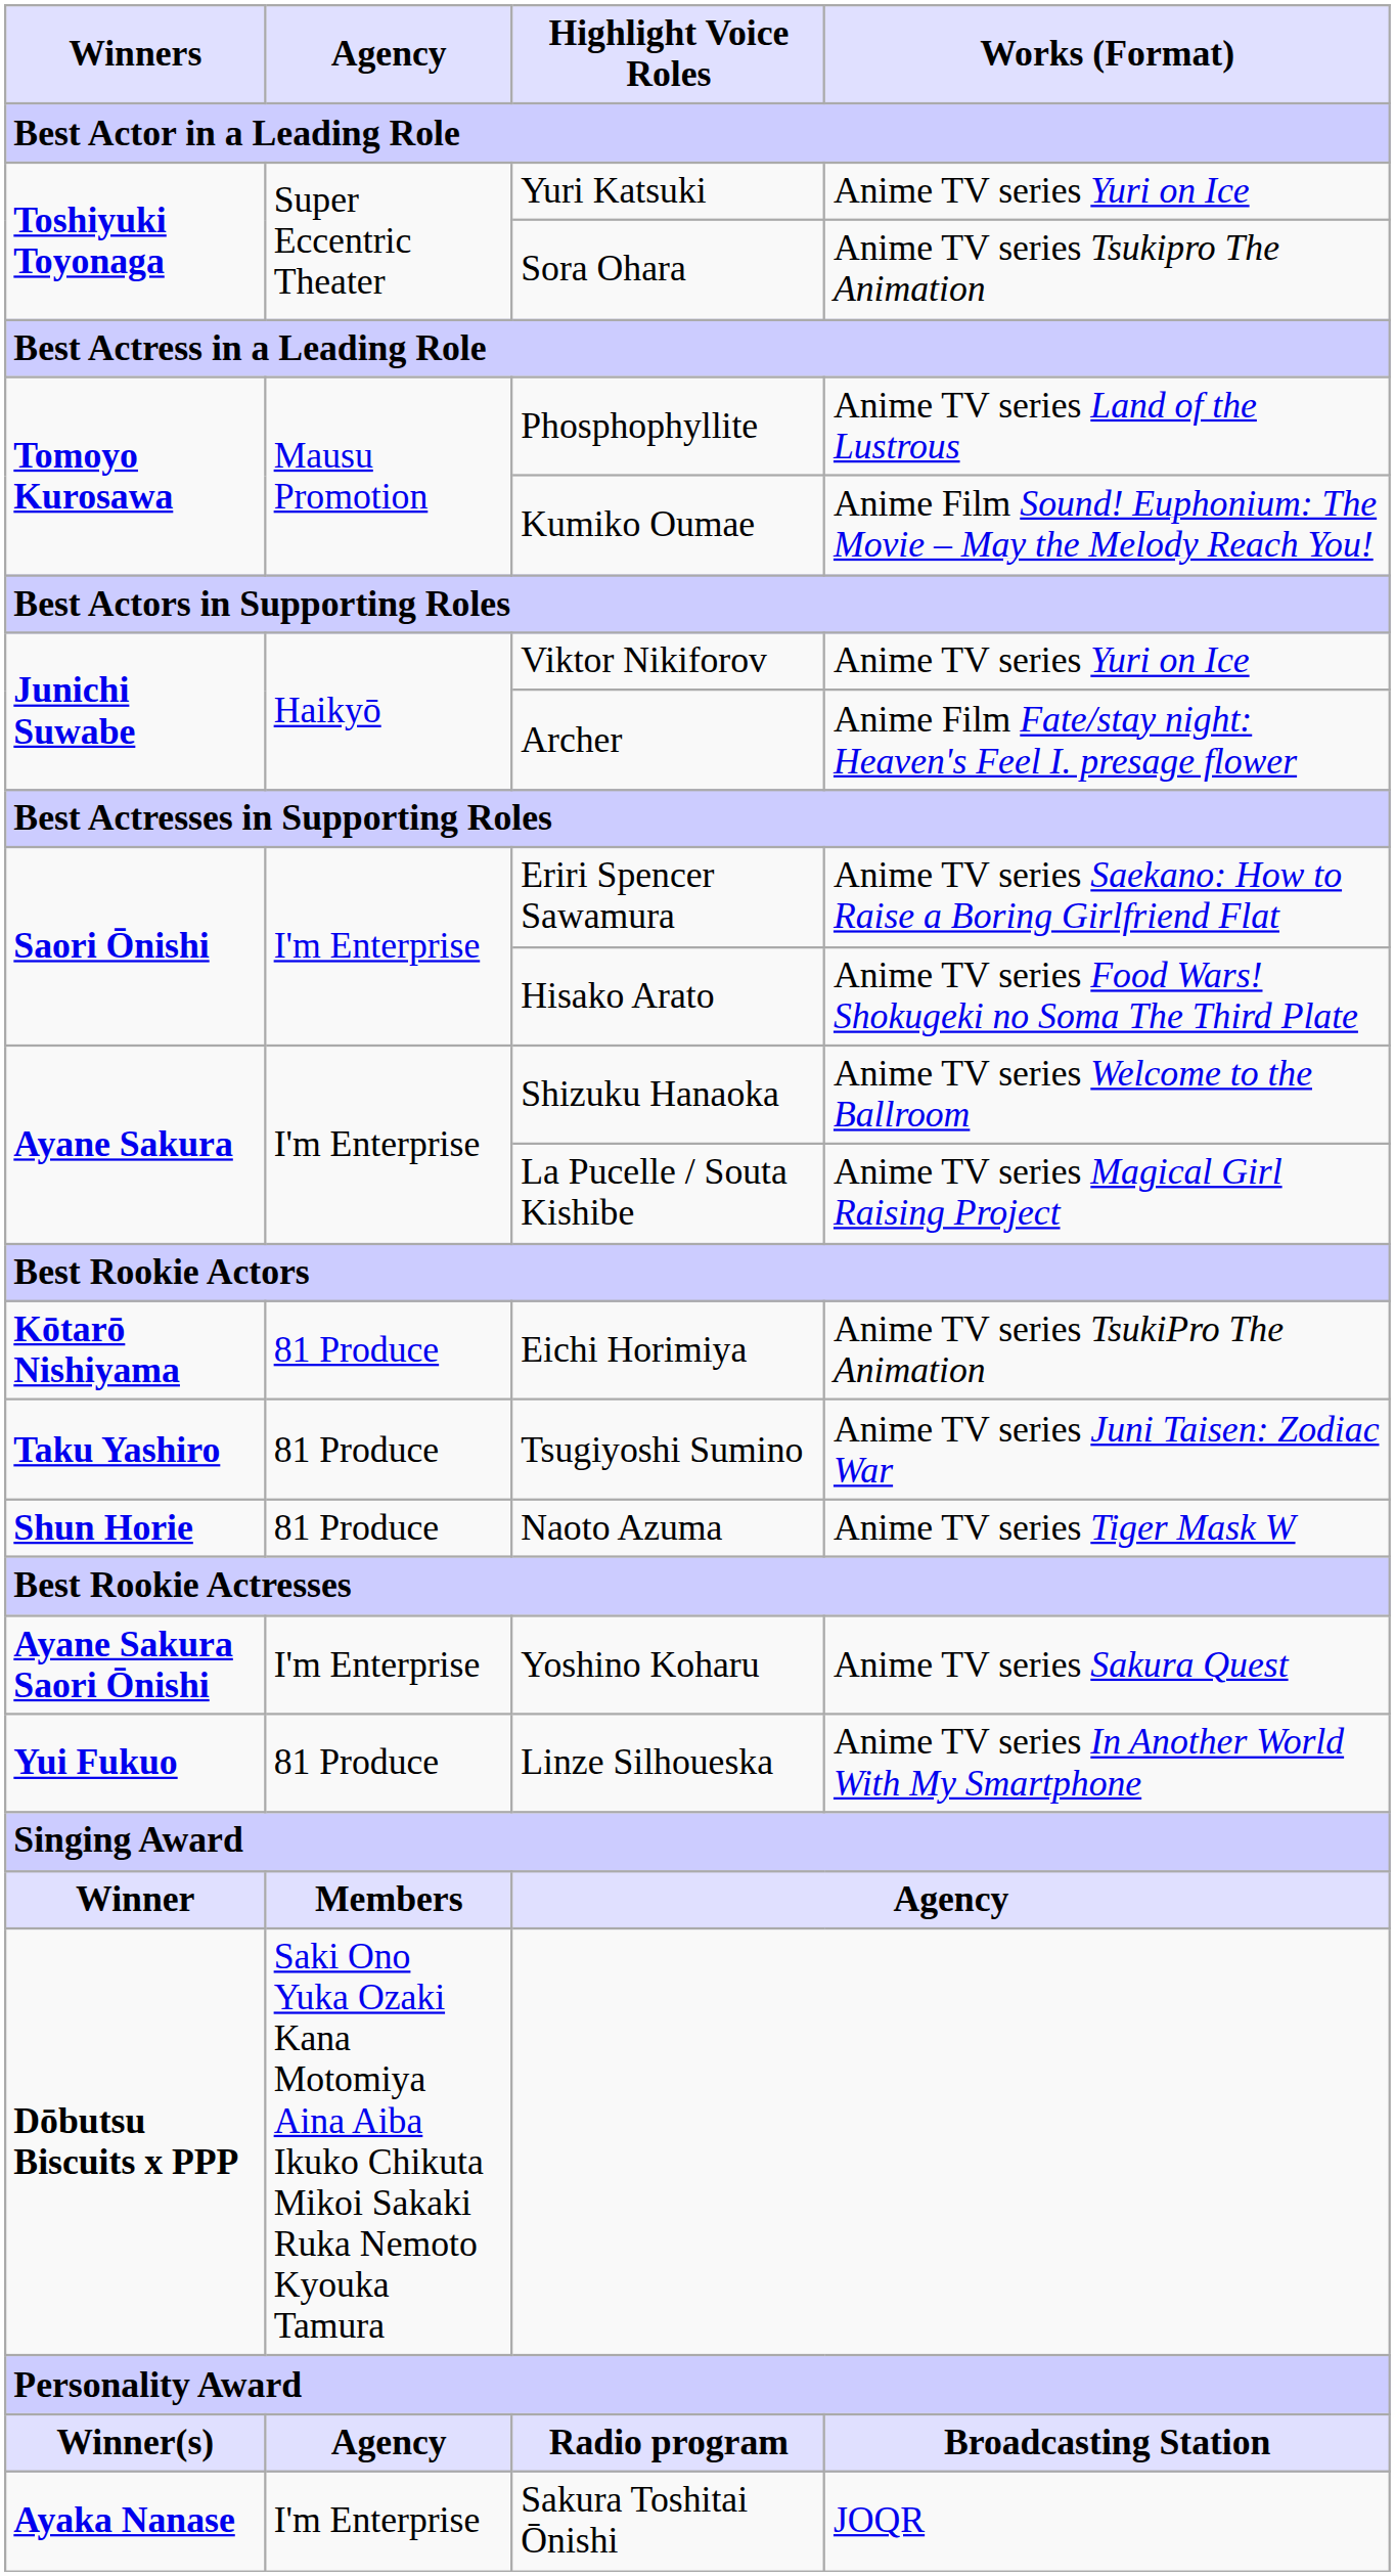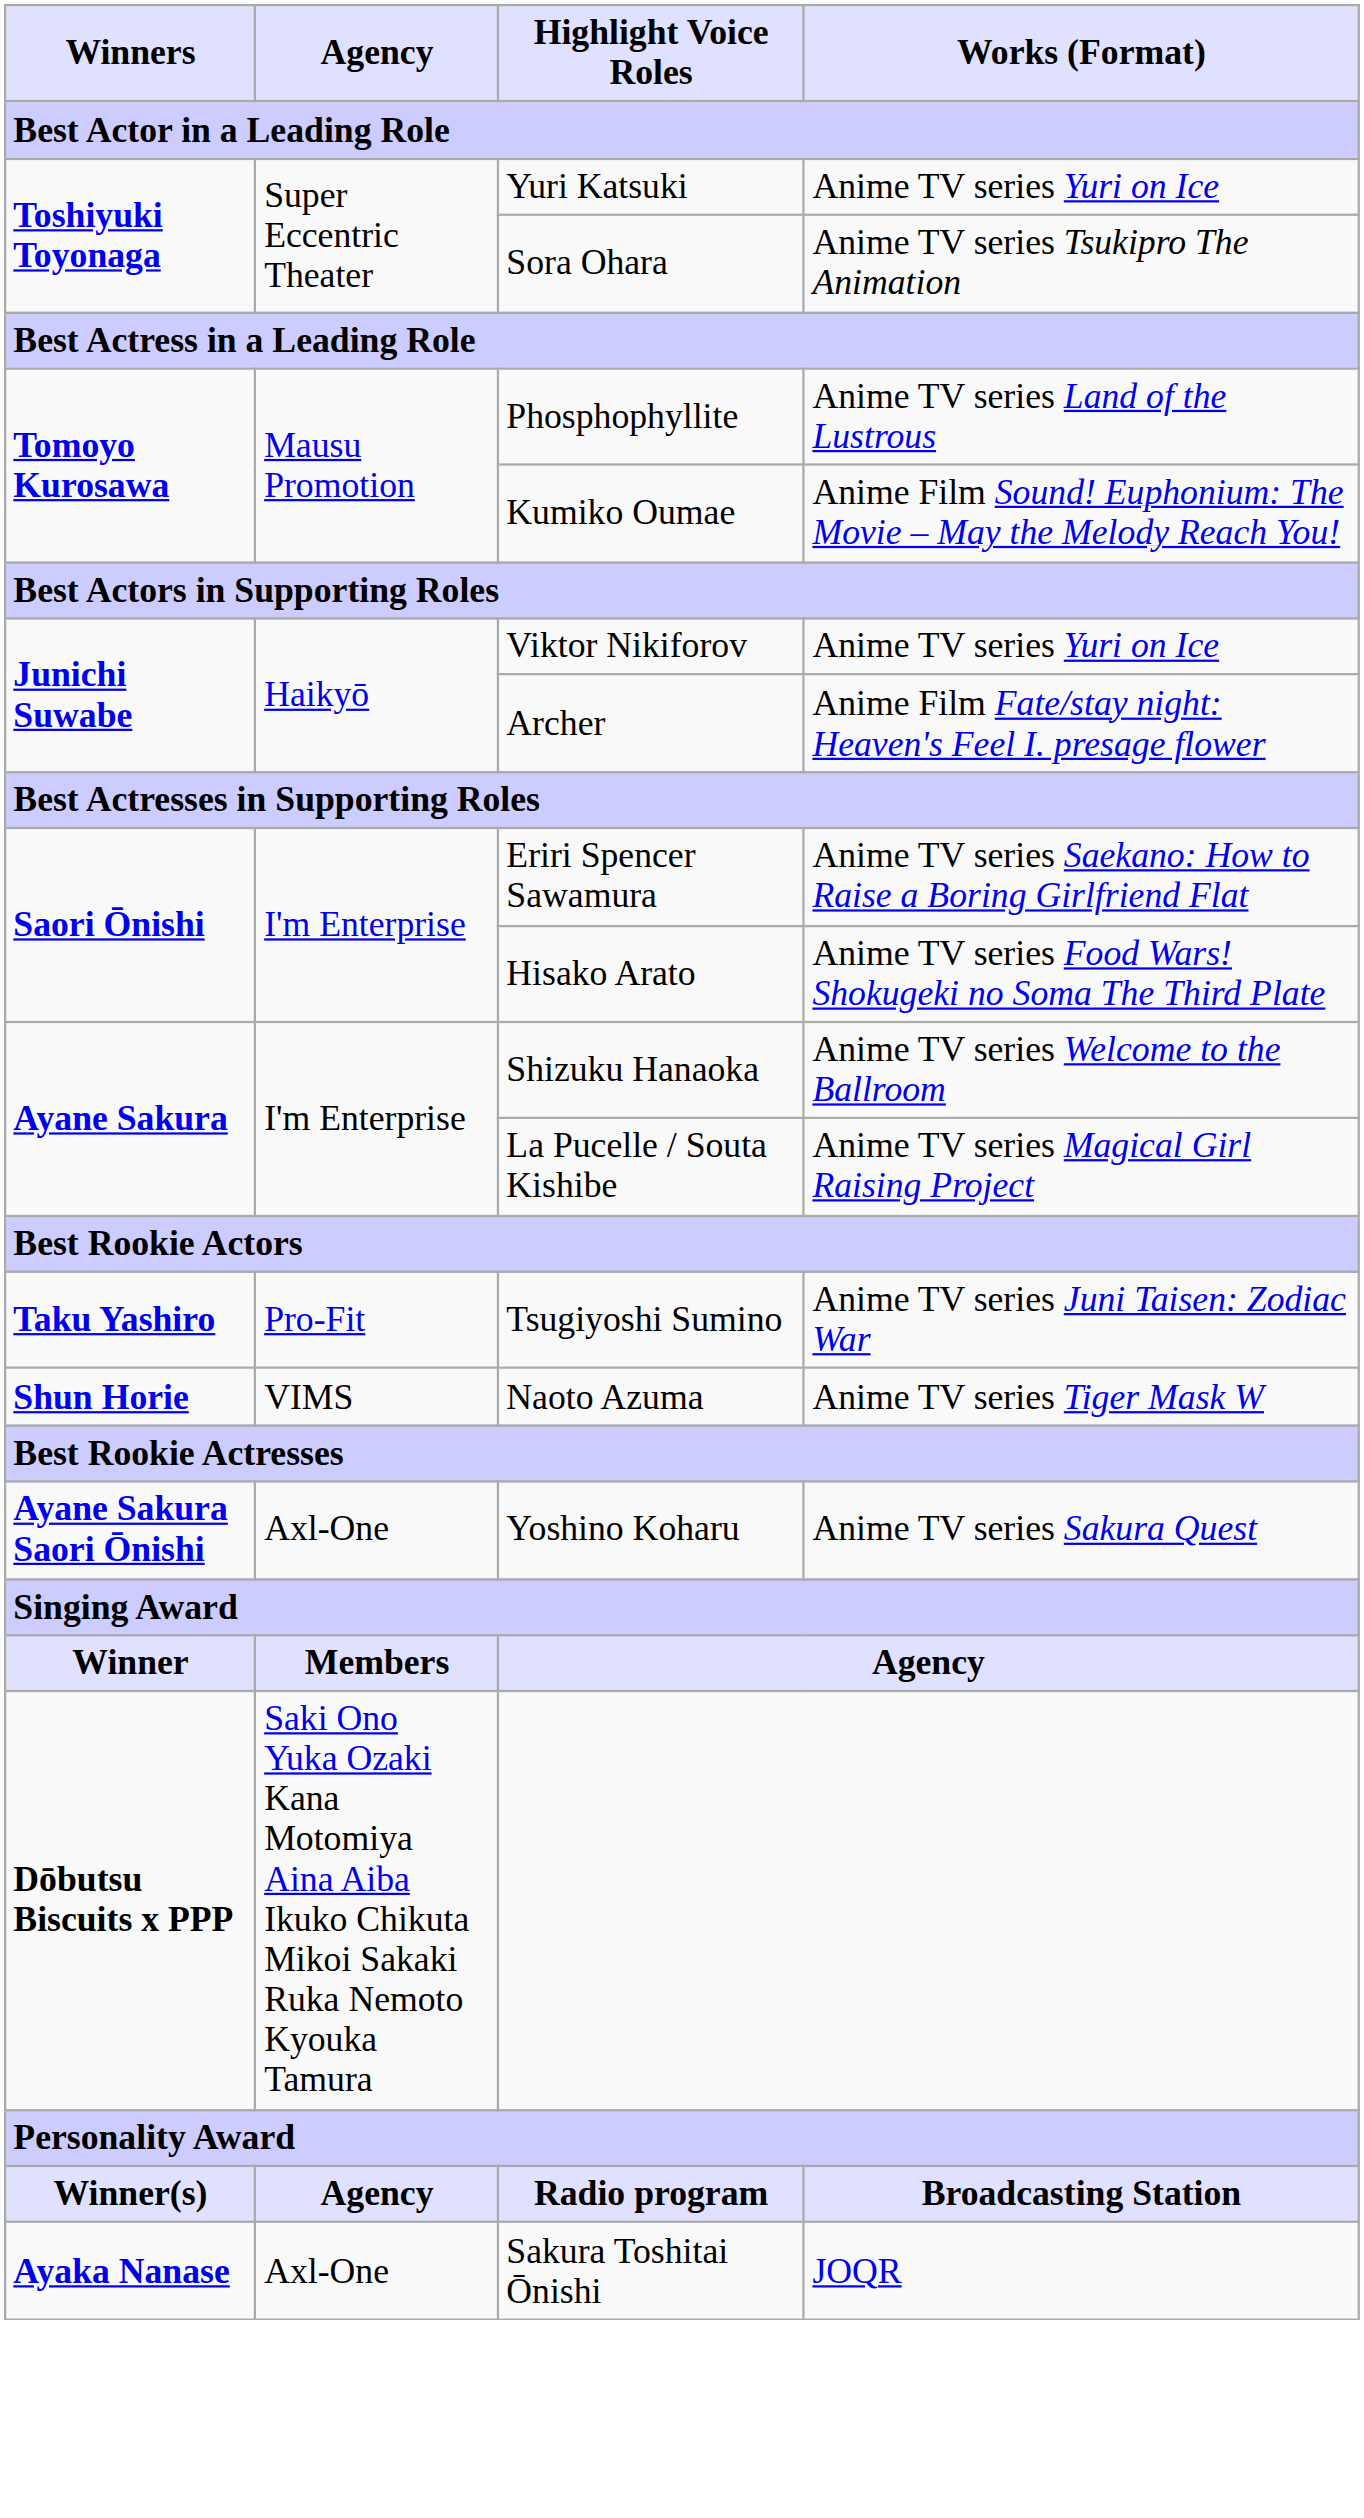- row: Kōtarō Nishiyama | 81 Produce | Eichi Horimiya | Anime TV series TsukiPro The Animation
Tsugiyoshi Sumino | Agency: 81 Produce -> Pro-Fit
Naoto Azuma | Agency: 81 Produce -> VIMS
Yoshino Koharu | Agency: I'm Enterprise -> Axl-One
- row: Yui Fukuo | 81 Produce | Linze Silhoueska | Anime TV series In Another World With My Smartphone
Sakura Toshitai Ōnishi | Agency: I'm Enterprise -> Axl-One
